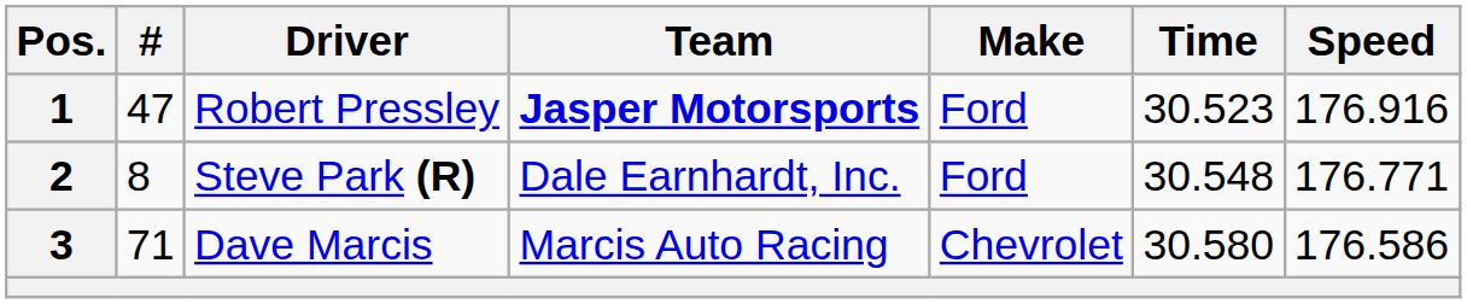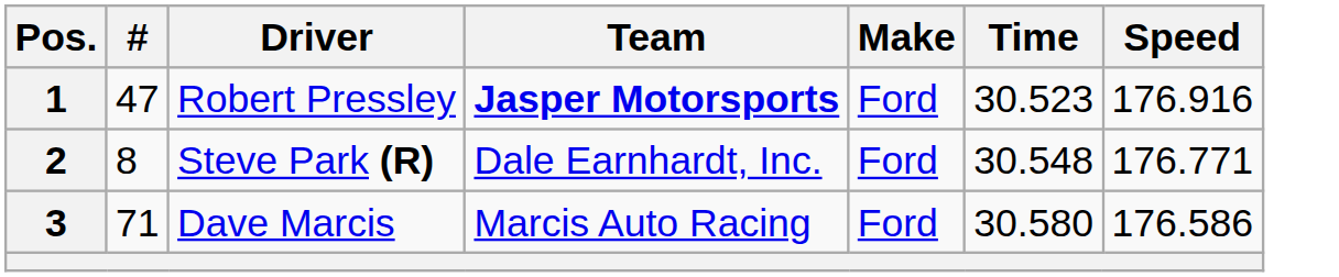Dave Marcis | Make: Chevrolet -> Ford
